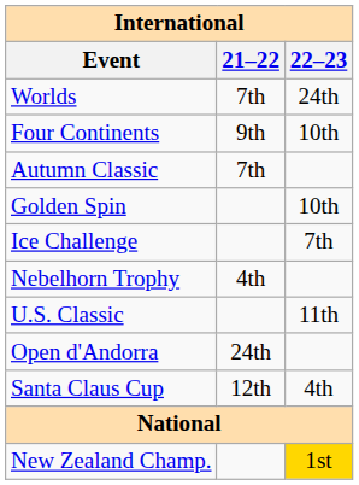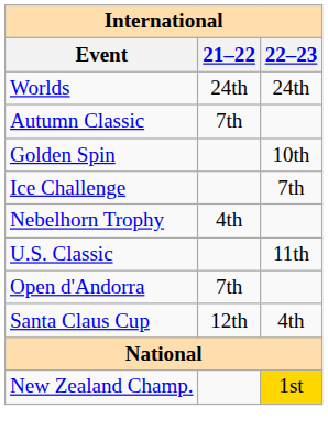Worlds | 21–22: 7th -> 24th
- row: Four Continents | 9th | 10th
Open d'Andorra | 21–22: 24th -> 7th
